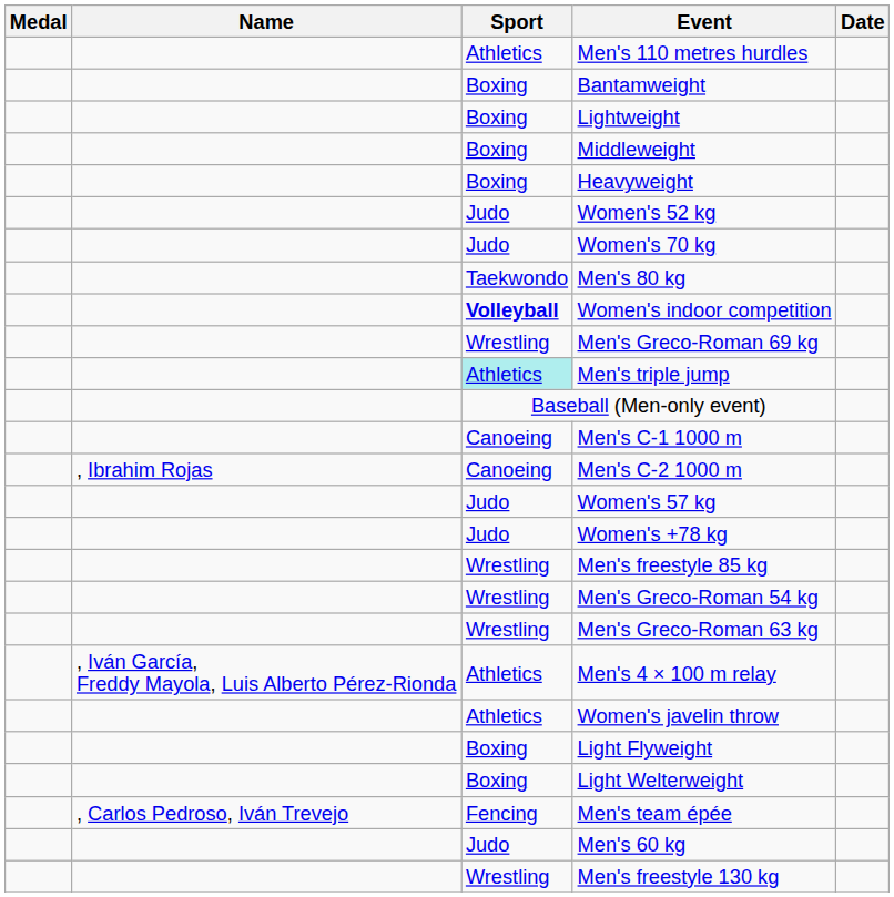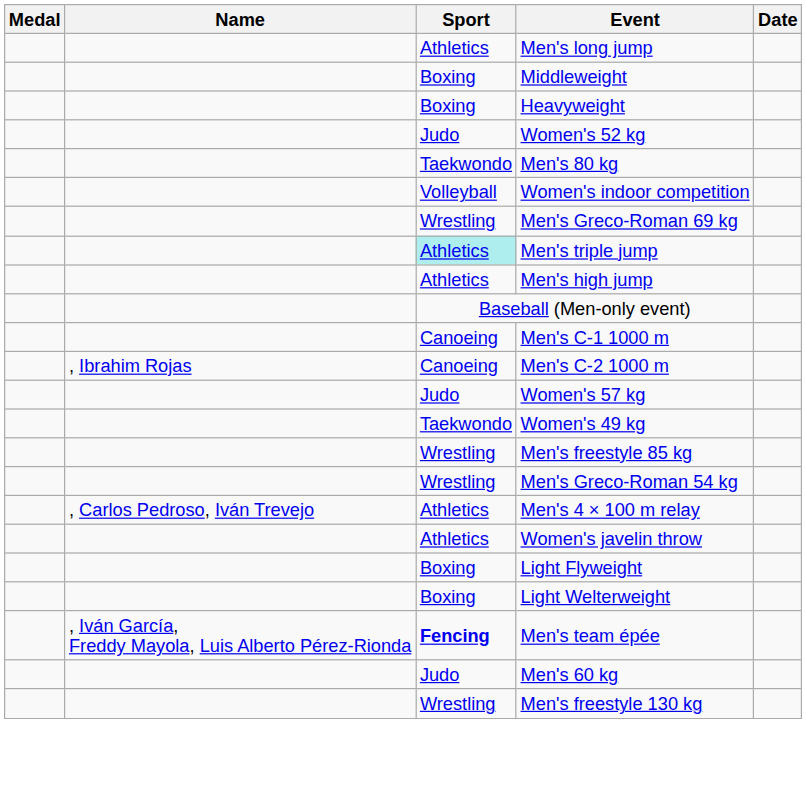- row: Athletics | Men's 110 metres hurdles
+ row: Athletics | Men's long jump
- row: Boxing | Bantamweight
- row: Boxing | Lightweight
- row: Judo | Women's 70 kg
Women's indoor competition | Sport: bold -> normal
+ row: Athletics | Men's high jump
- row: Judo | Women's +78 kg
+ row: Taekwondo | Women's 49 kg
- row: Wrestling | Men's Greco-Roman 63 kg
Men's 4 × 100 m relay | Name: , Iván García, Freddy Mayola, Luis Alberto Pérez-Rionda -> , Carlos Pedroso, Iván Trevejo
Men's team épée | Name: , Carlos Pedroso, Iván Trevejo -> , Iván García, Freddy Mayola, Luis Alberto Pérez-Rionda
Men's team épée | Sport: normal -> bold
